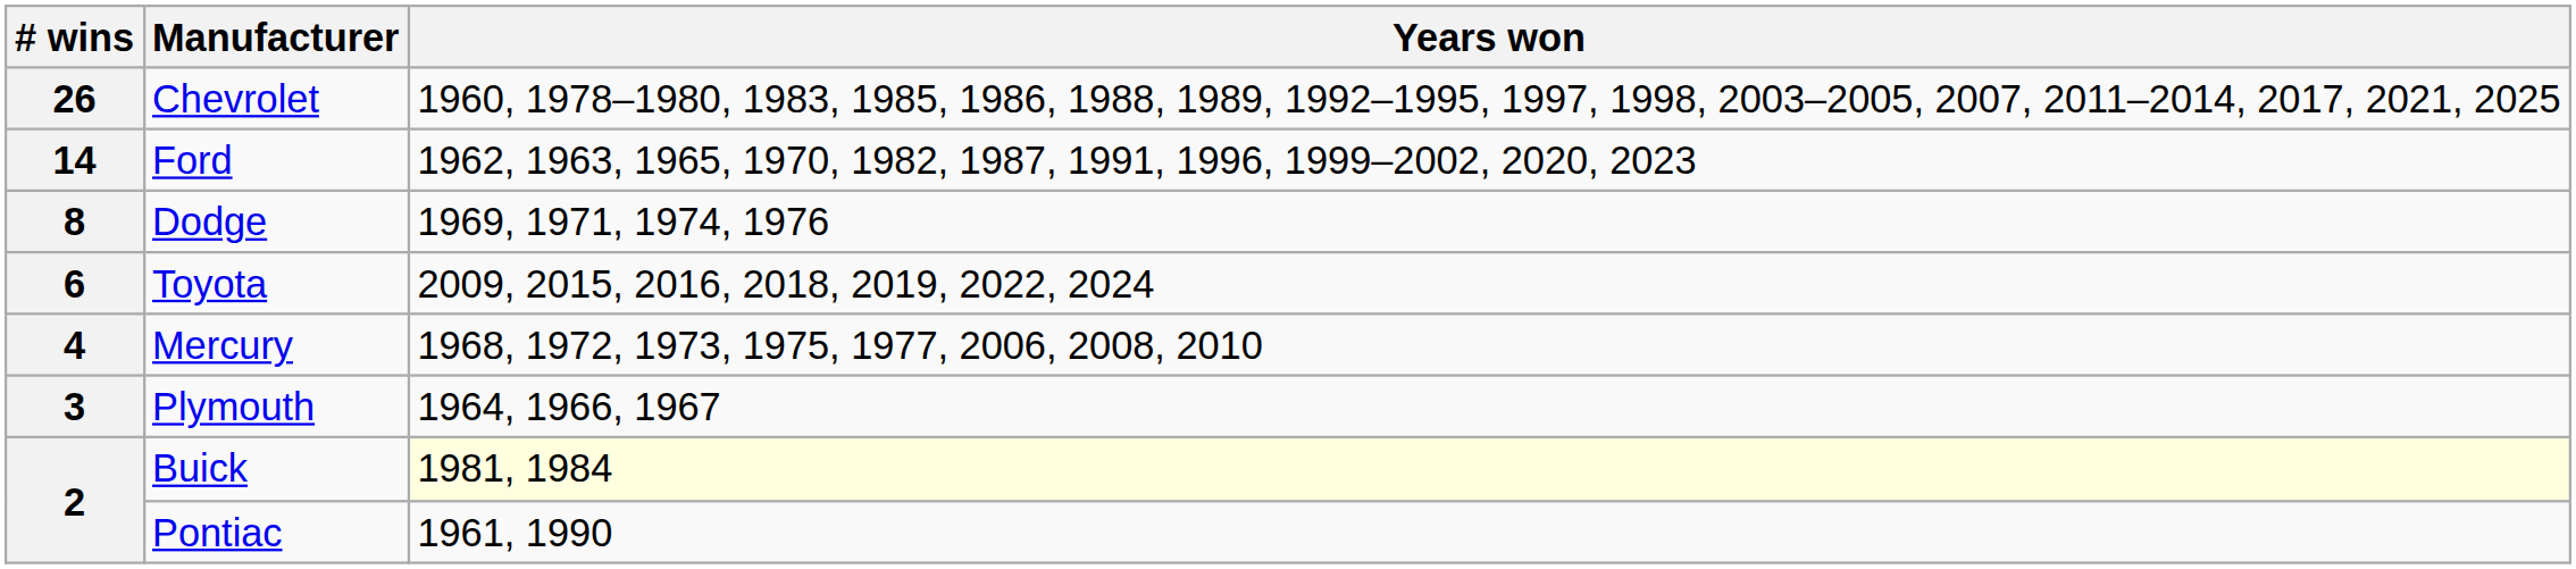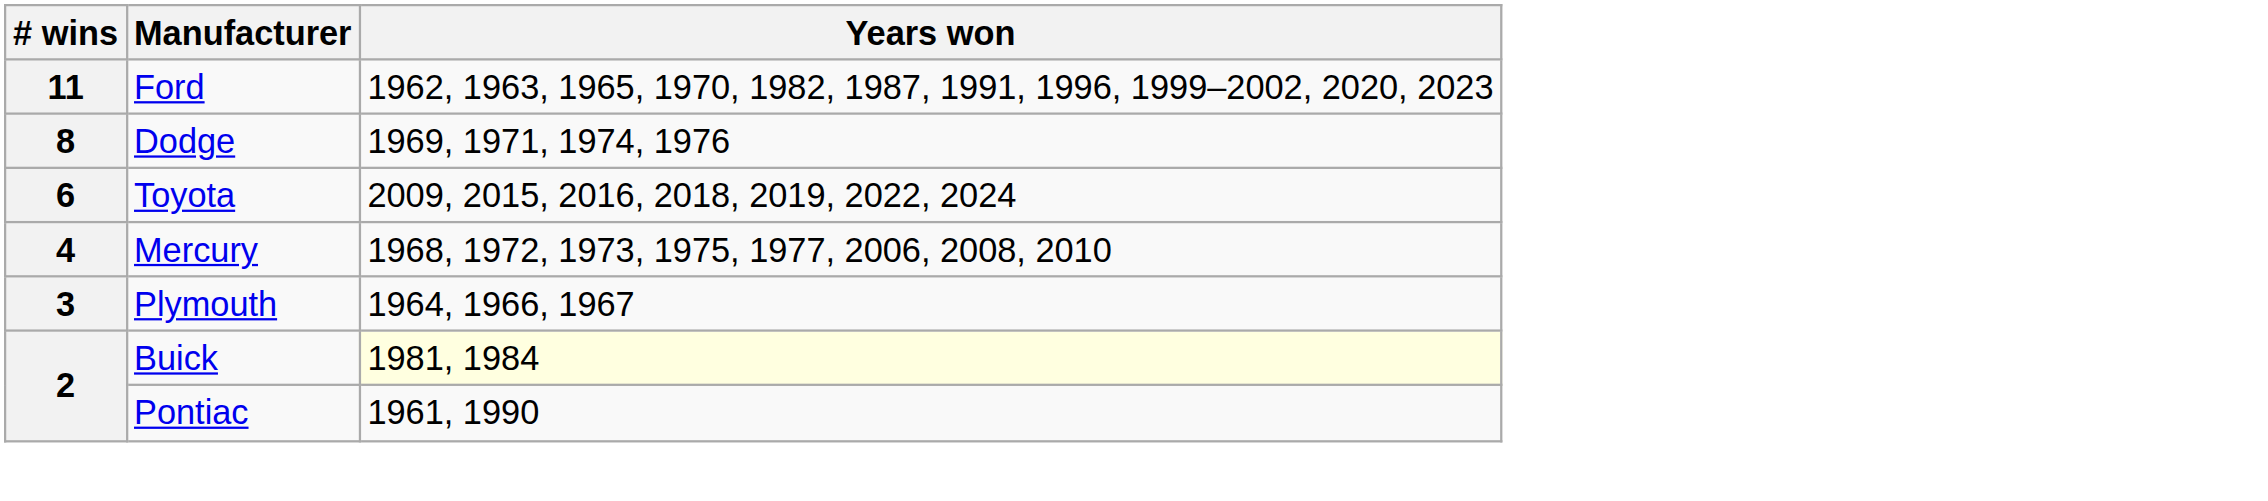- row: 26 | Chevrolet | 1960, 1978–1980, 1983, 1985, 1986, 1988, 1989, 1992–1995, 1997, 1998, 2003–2005, 2007, 2011–2014, 2017, 2021, 2025
Ford | # wins: 14 -> 11
